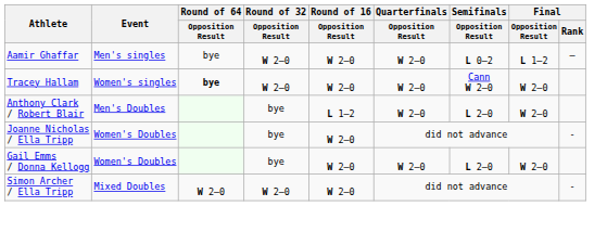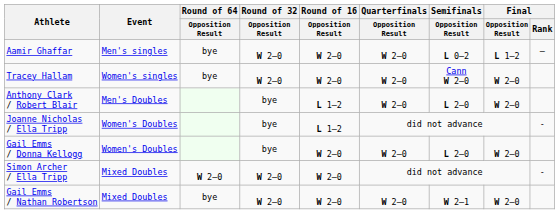Tracey Hallam | Round of 64 / Opposition Result: bold -> normal
Joanne Nicholas / Ella Tripp | Round of 16 / Opposition Result: W 2–0 -> L 1–2
+ row: Gail Emms / Nathan Robertson | Mixed Doubles | bye | W 2–0 | W 2–0 | W 2–0 | W 2–1 | W 2–0
